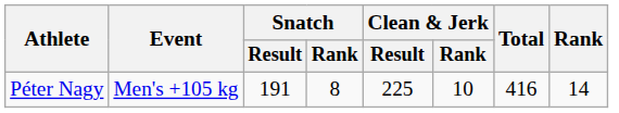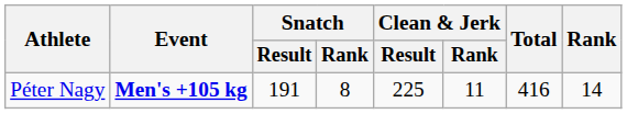Péter Nagy | Event: normal -> bold
Péter Nagy | Clean & Jerk / Rank: 10 -> 11
